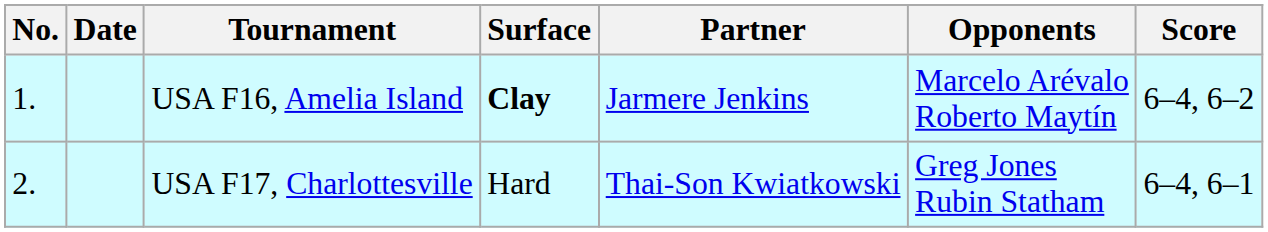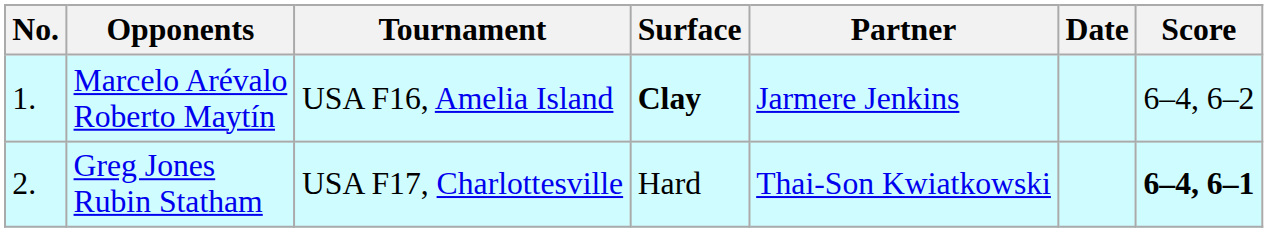columns swapped: Date <-> Opponents
USA F17, Charlottesville | Score: normal -> bold
